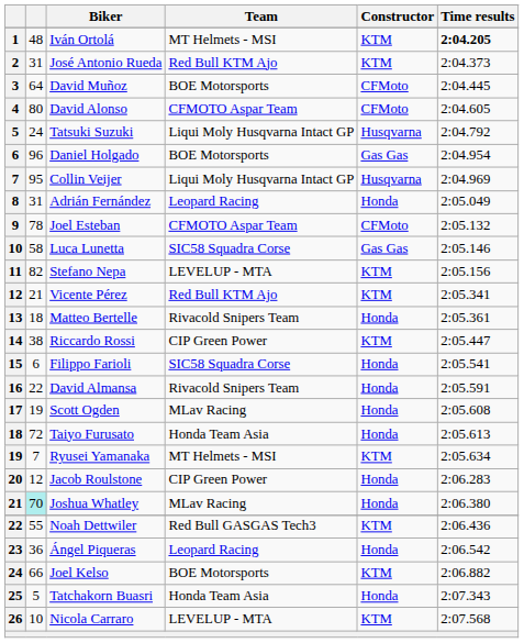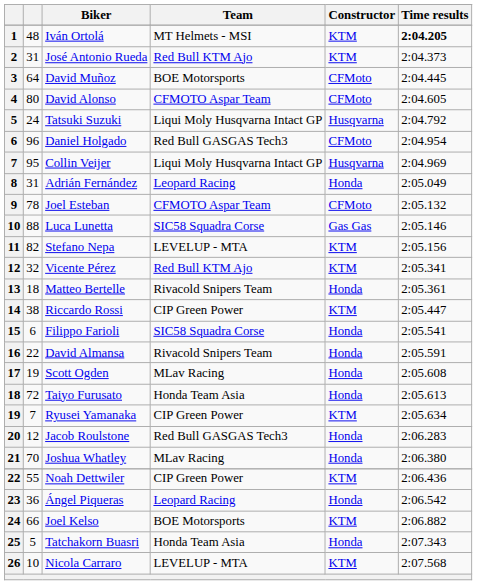Daniel Holgado | Team: BOE Motorsports -> Red Bull GASGAS Tech3
Daniel Holgado | Constructor: Gas Gas -> CFMoto
Luca Lunetta | column 2: 58 -> 88
Vicente Pérez | column 2: 21 -> 32
Ryusei Yamanaka | Team: MT Helmets - MSI -> CIP Green Power
Jacob Roulstone | Team: CIP Green Power -> Red Bull GASGAS Tech3
Joshua Whatley | column 2: paleturquoise background -> no background
Noah Dettwiler | Team: Red Bull GASGAS Tech3 -> CIP Green Power
